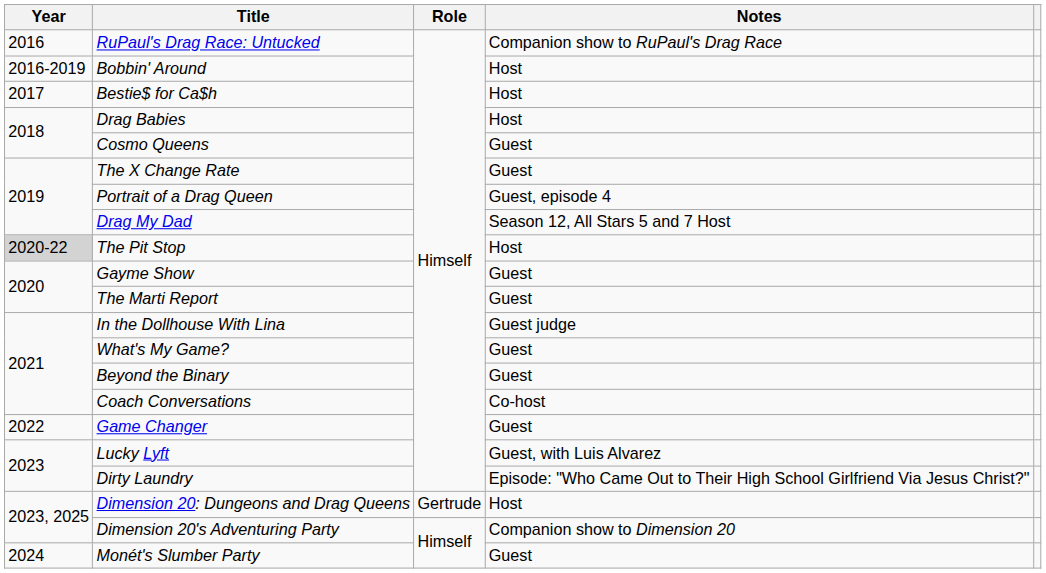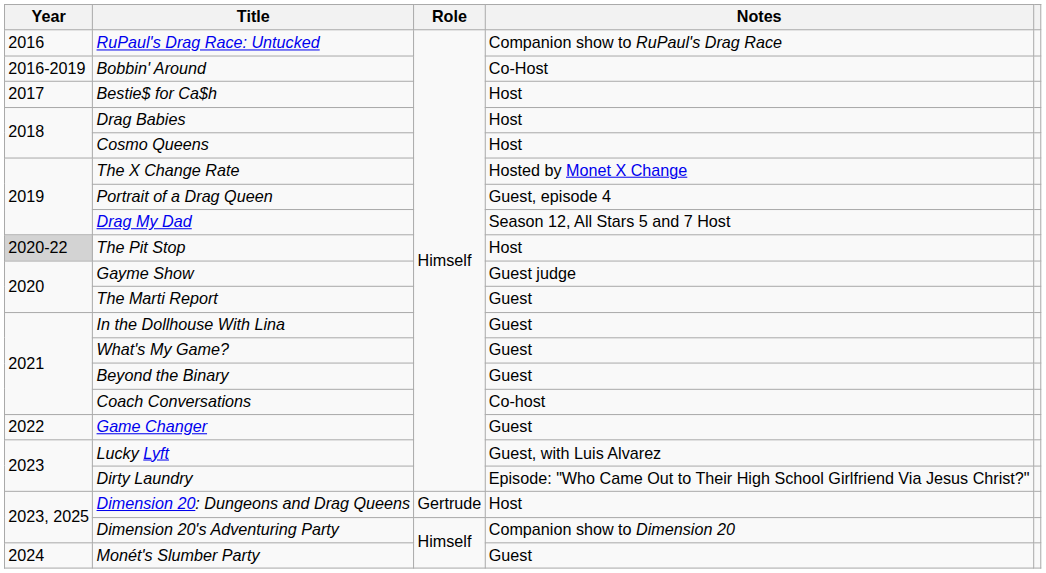Bobbin' Around | Notes: Host -> Co-Host
Cosmo Queens | Notes: Guest -> Host
The X Change Rate | Notes: Guest -> Hosted by Monet X Change
Gayme Show | Notes: Guest -> Guest judge
In the Dollhouse With Lina | Notes: Guest judge -> Guest
